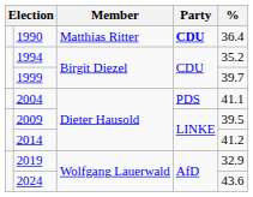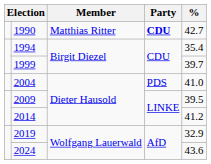1990 | %: 36.4 -> 42.7
1994 | %: 35.2 -> 35.4
2004 | %: 41.1 -> 41.0
